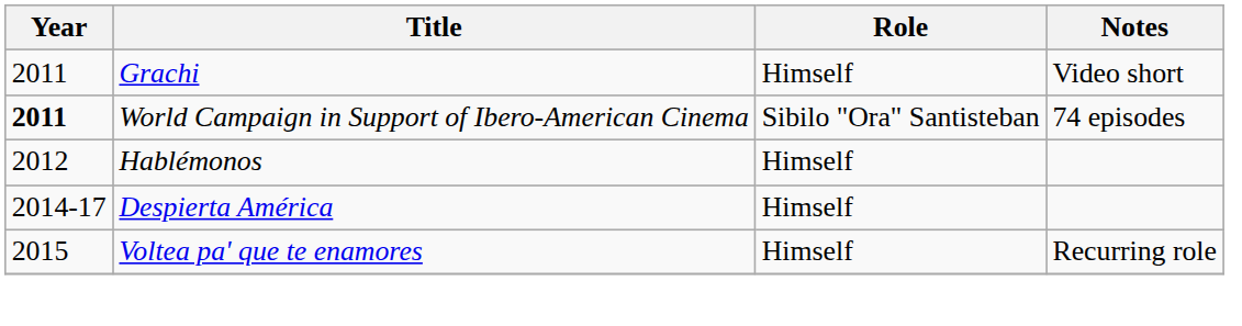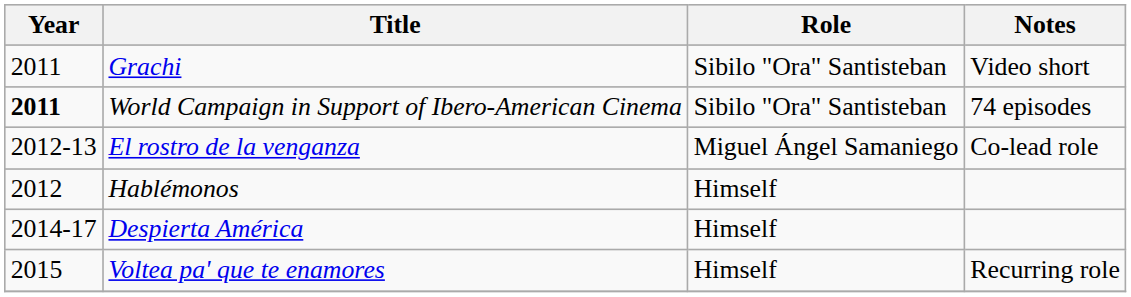Grachi | Role: Himself -> Sibilo "Ora" Santisteban
+ row: 2012-13 | El rostro de la venganza | Miguel Ángel Samaniego | Co-lead role
